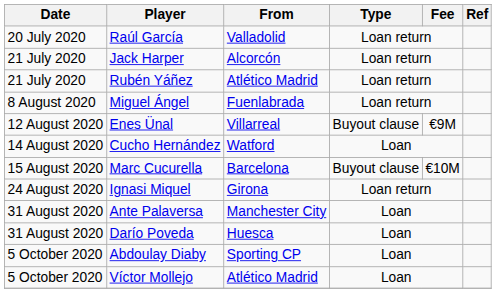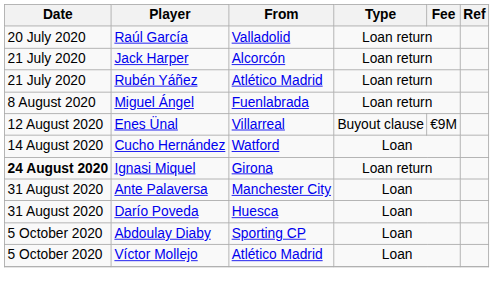- row: 15 August 2020 | Marc Cucurella | Barcelona | Buyout clause | €10M
Ignasi Miquel | Date: normal -> bold
